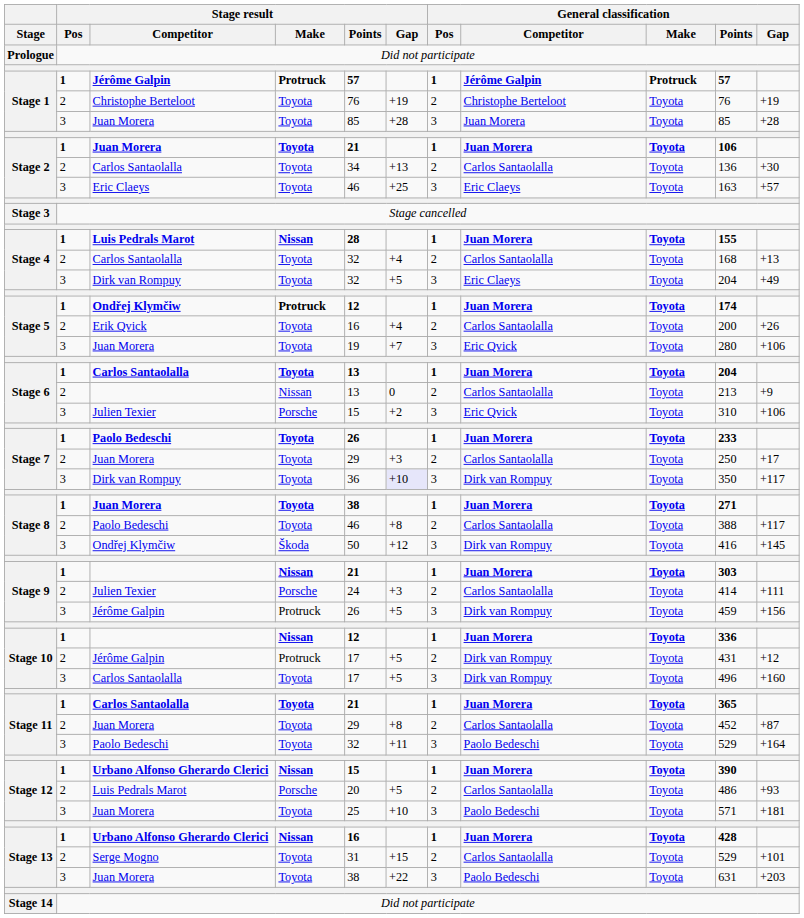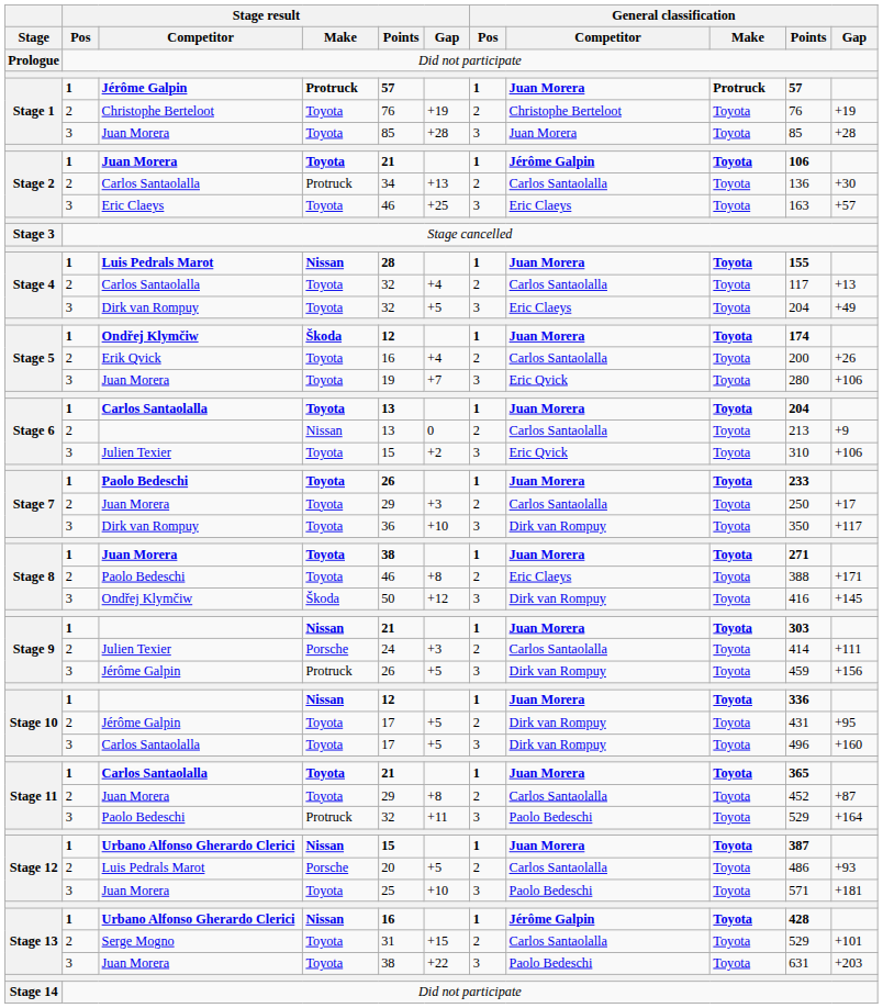Stage 1 / Jérôme Galpin | General classification / Competitor: Jérôme Galpin -> Juan Morera
Stage 2 / Juan Morera | General classification / Competitor: Juan Morera -> Jérôme Galpin
Stage 2 / Carlos Santaolalla | Stage result / Make: Toyota -> Protruck
Stage 4 / Carlos Santaolalla | General classification / Points: 168 -> 117
Stage 5 / Ondřej Klymčiw | Stage result / Make: Protruck -> Škoda
Stage 6 / Julien Texier | Stage result / Make: Porsche -> Toyota
Stage 7 / Dirk van Rompuy | Stage result / Gap: lavender background -> no background
Stage 8 / Paolo Bedeschi | General classification / Competitor: Carlos Santaolalla -> Eric Claeys
Stage 8 / Paolo Bedeschi | General classification / Gap: +117 -> +171
Stage 10 / Jérôme Galpin | Stage result / Make: Protruck -> Toyota
Stage 10 / Jérôme Galpin | General classification / Gap: +12 -> +95
Stage 11 / Paolo Bedeschi | Stage result / Make: Toyota -> Protruck
Stage 12 / Urbano Alfonso Gherardo Clerici | General classification / Points: 390 -> 387
Stage 13 / Urbano Alfonso Gherardo Clerici | General classification / Competitor: Juan Morera -> Jérôme Galpin
